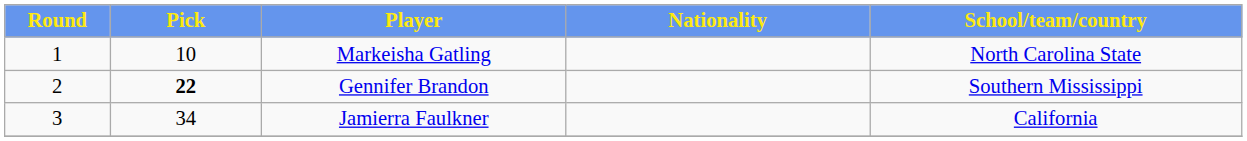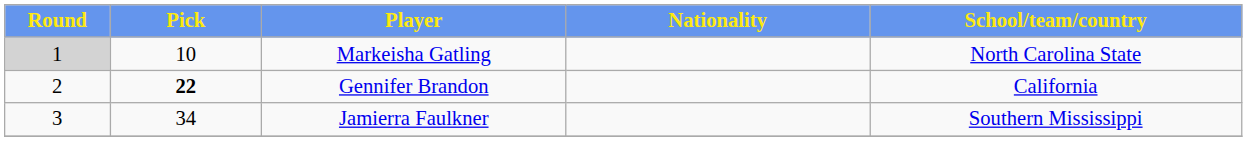Markeisha Gatling | Round: no background -> lightgrey background
Gennifer Brandon | School/team/country: Southern Mississippi -> California
Jamierra Faulkner | School/team/country: California -> Southern Mississippi
